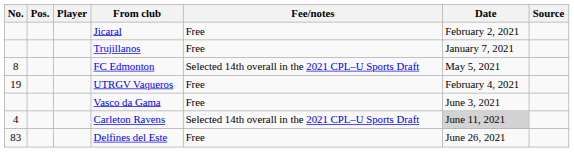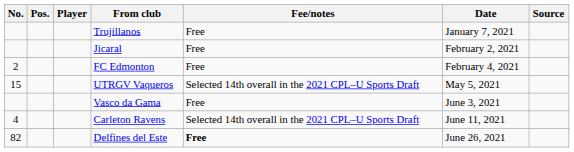rows swapped: Trujillanos <-> Jicaral
FC Edmonton | No.: 8 -> 2
FC Edmonton | Fee/notes: Selected 14th overall in the 2021 CPL–U Sports Draft -> Free
FC Edmonton | Date: May 5, 2021 -> February 4, 2021
UTRGV Vaqueros | No.: 19 -> 15
UTRGV Vaqueros | Fee/notes: Free -> Selected 14th overall in the 2021 CPL–U Sports Draft
UTRGV Vaqueros | Date: February 4, 2021 -> May 5, 2021
Carleton Ravens | Date: lightgrey background -> no background
Delfines del Este | No.: 83 -> 82
Delfines del Este | Fee/notes: normal -> bold
